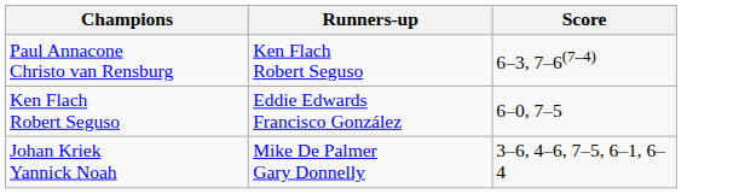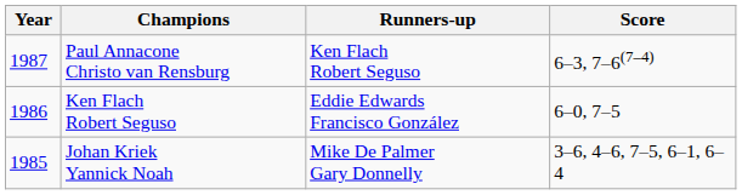+ column: Year | 1987 | 1986 | 1985
